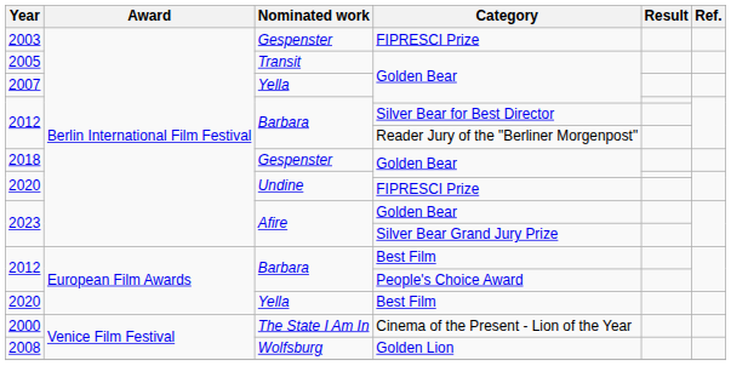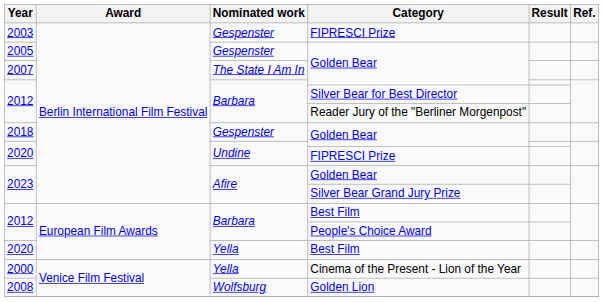2005 | Nominated work: Transit -> Gespenster
2007 | Nominated work: Yella -> The State I Am In
2000 | Nominated work: The State I Am In -> Yella
